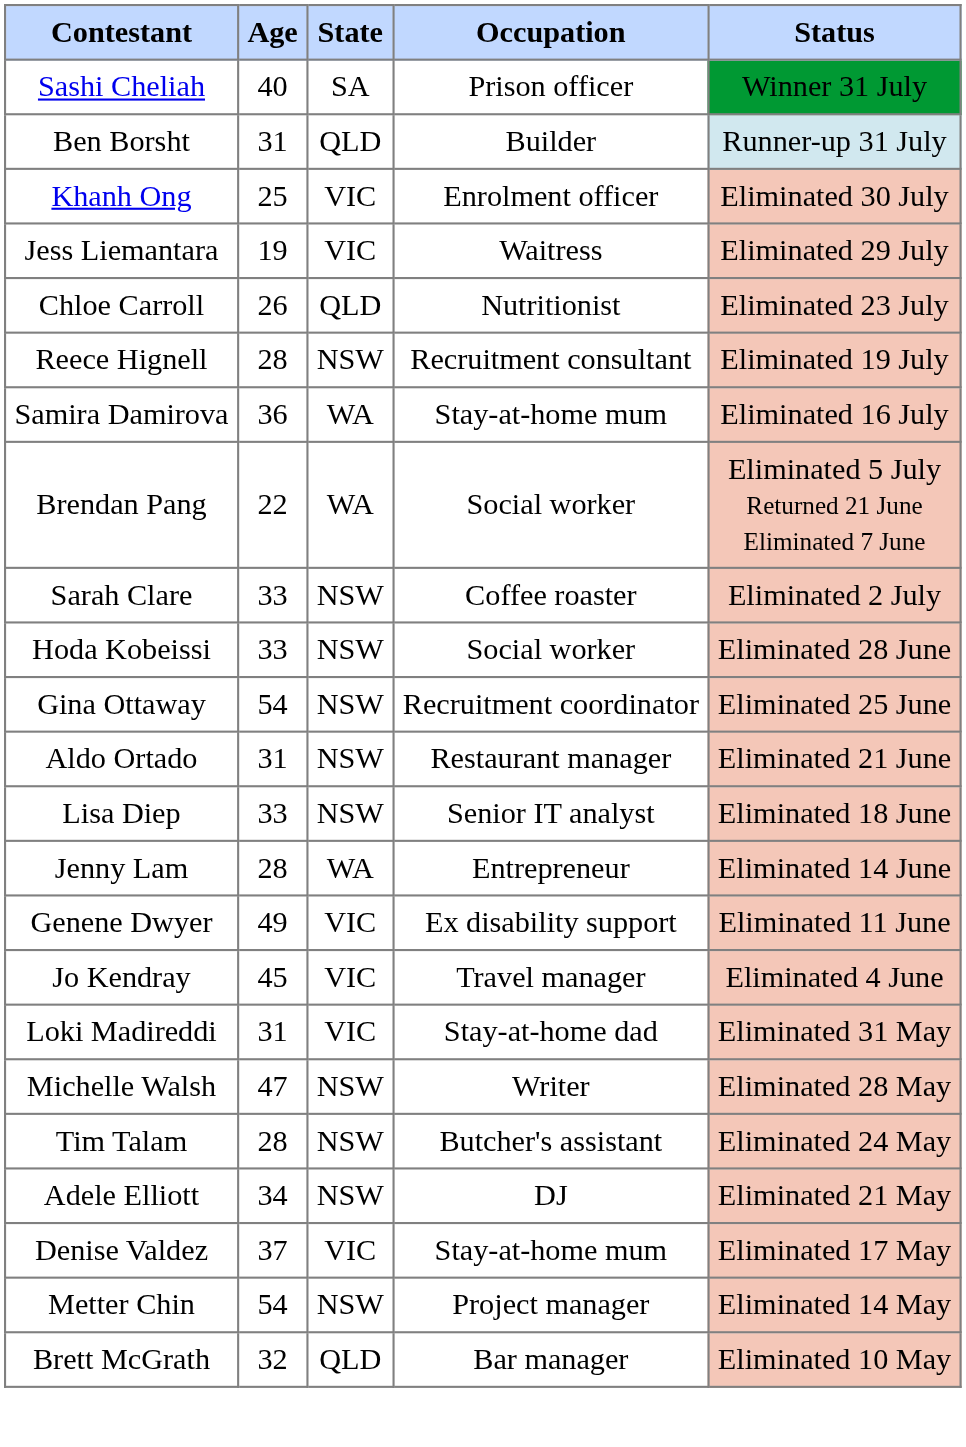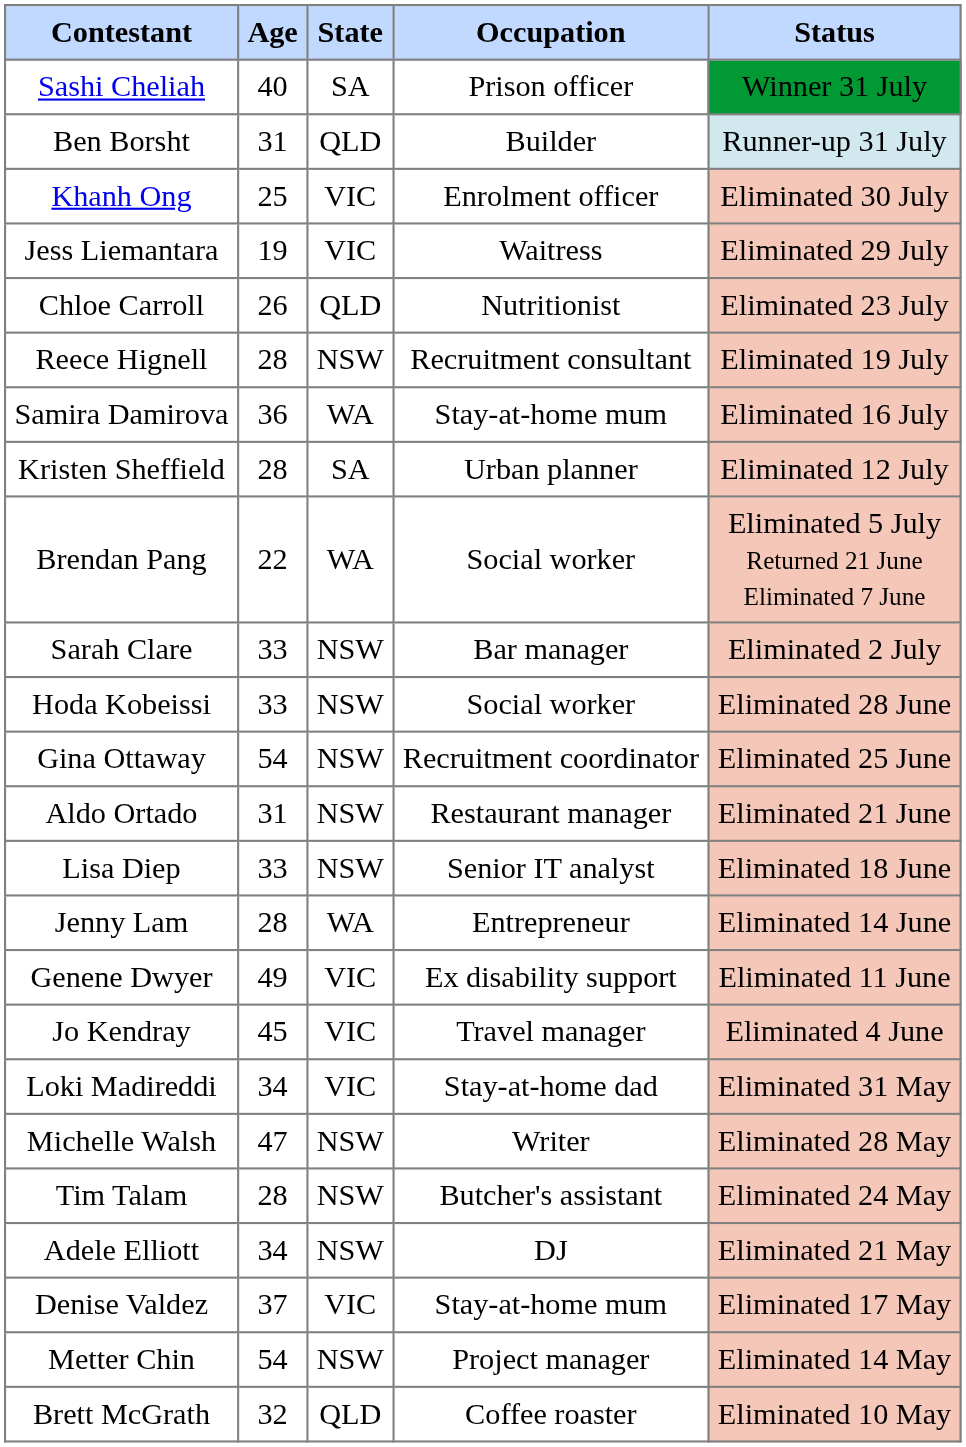+ row: Kristen Sheffield | 28 | SA | Urban planner | Eliminated 12 July
Sarah Clare | Occupation: Coffee roaster -> Bar manager
Loki Madireddi | Age: 31 -> 34
Brett McGrath | Occupation: Bar manager -> Coffee roaster
